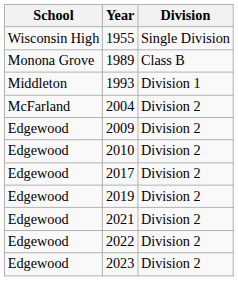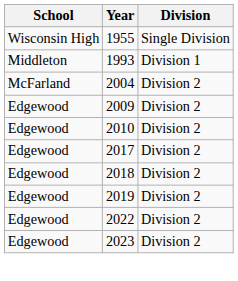- row: Monona Grove | 1989 | Class B
+ row: Edgewood | 2018 | Division 2
- row: Edgewood | 2021 | Division 2
